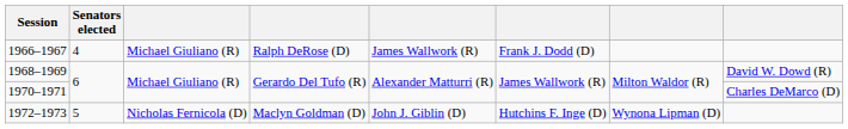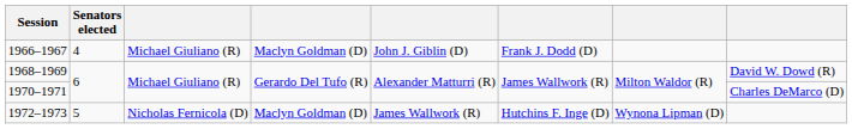1966–1967 | column 4: Ralph DeRose (D) -> Maclyn Goldman (D)
1966–1967 | column 5: James Wallwork (R) -> John J. Giblin (D)
1972–1973 | column 5: John J. Giblin (D) -> James Wallwork (R)
